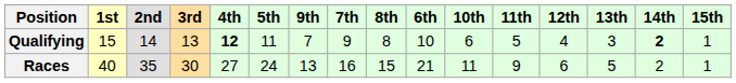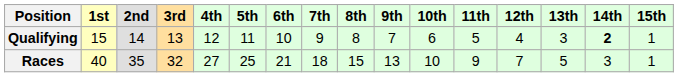columns swapped: 6th <-> 9th
Qualifying | 4th: bold -> normal
Races | 3rd: 30 -> 32
Races | 5th: 24 -> 25
Races | 7th: 16 -> 18
Races | 10th: 11 -> 10
Races | 12th: 6 -> 7
Races | 14th: 2 -> 3
